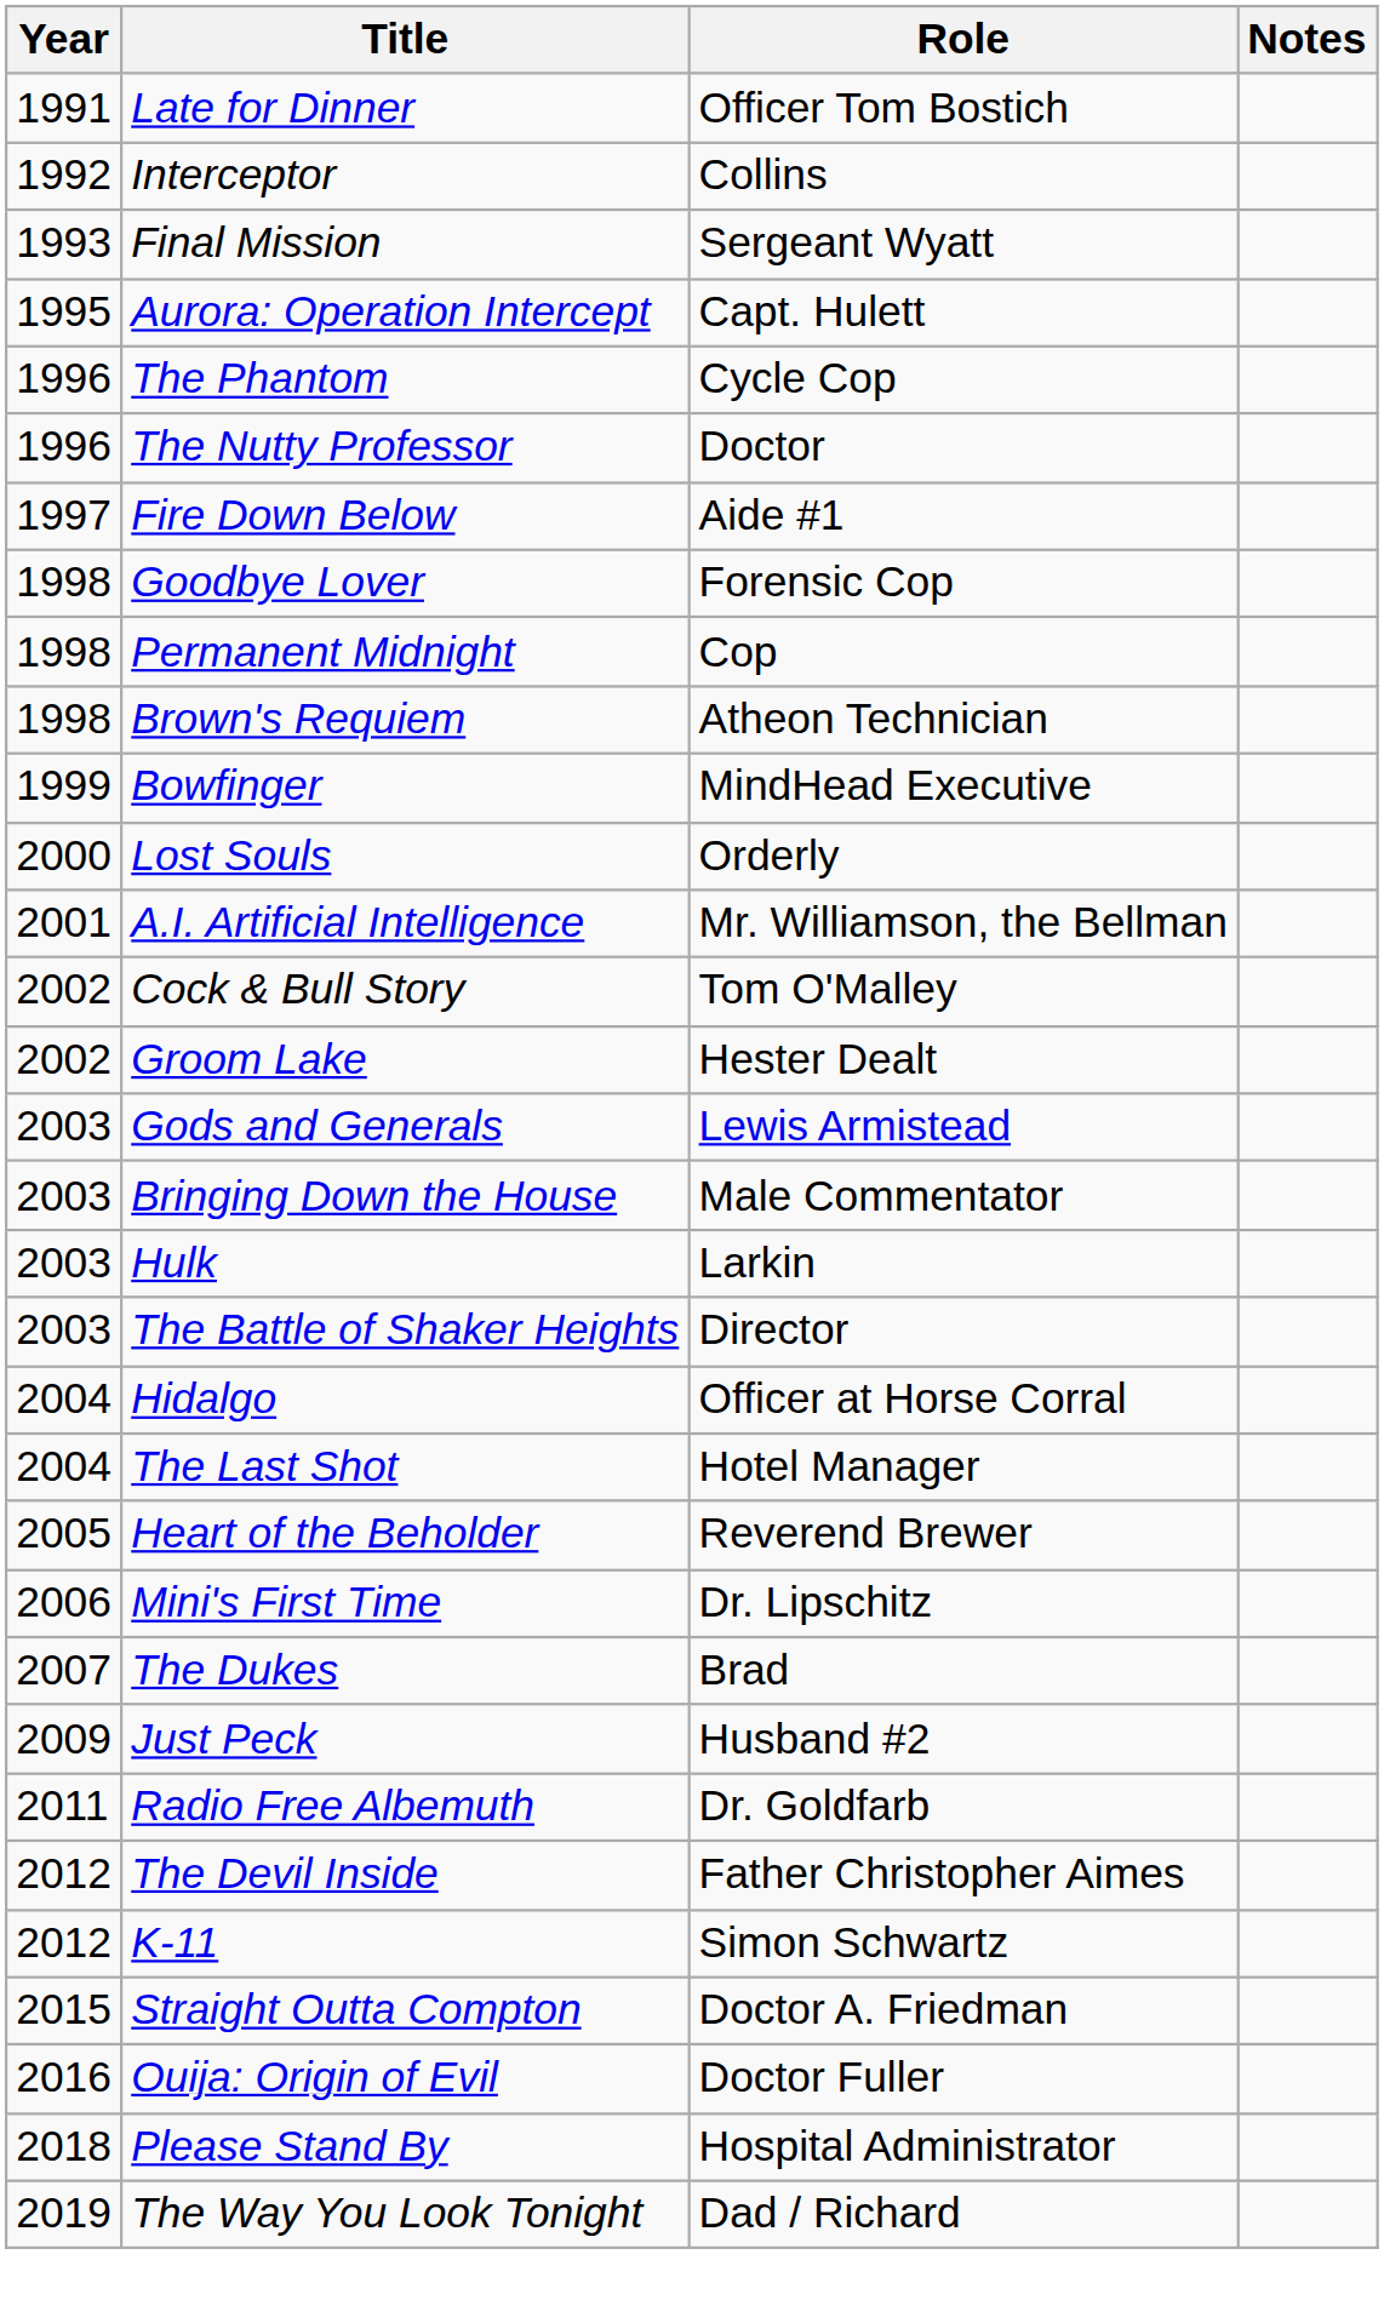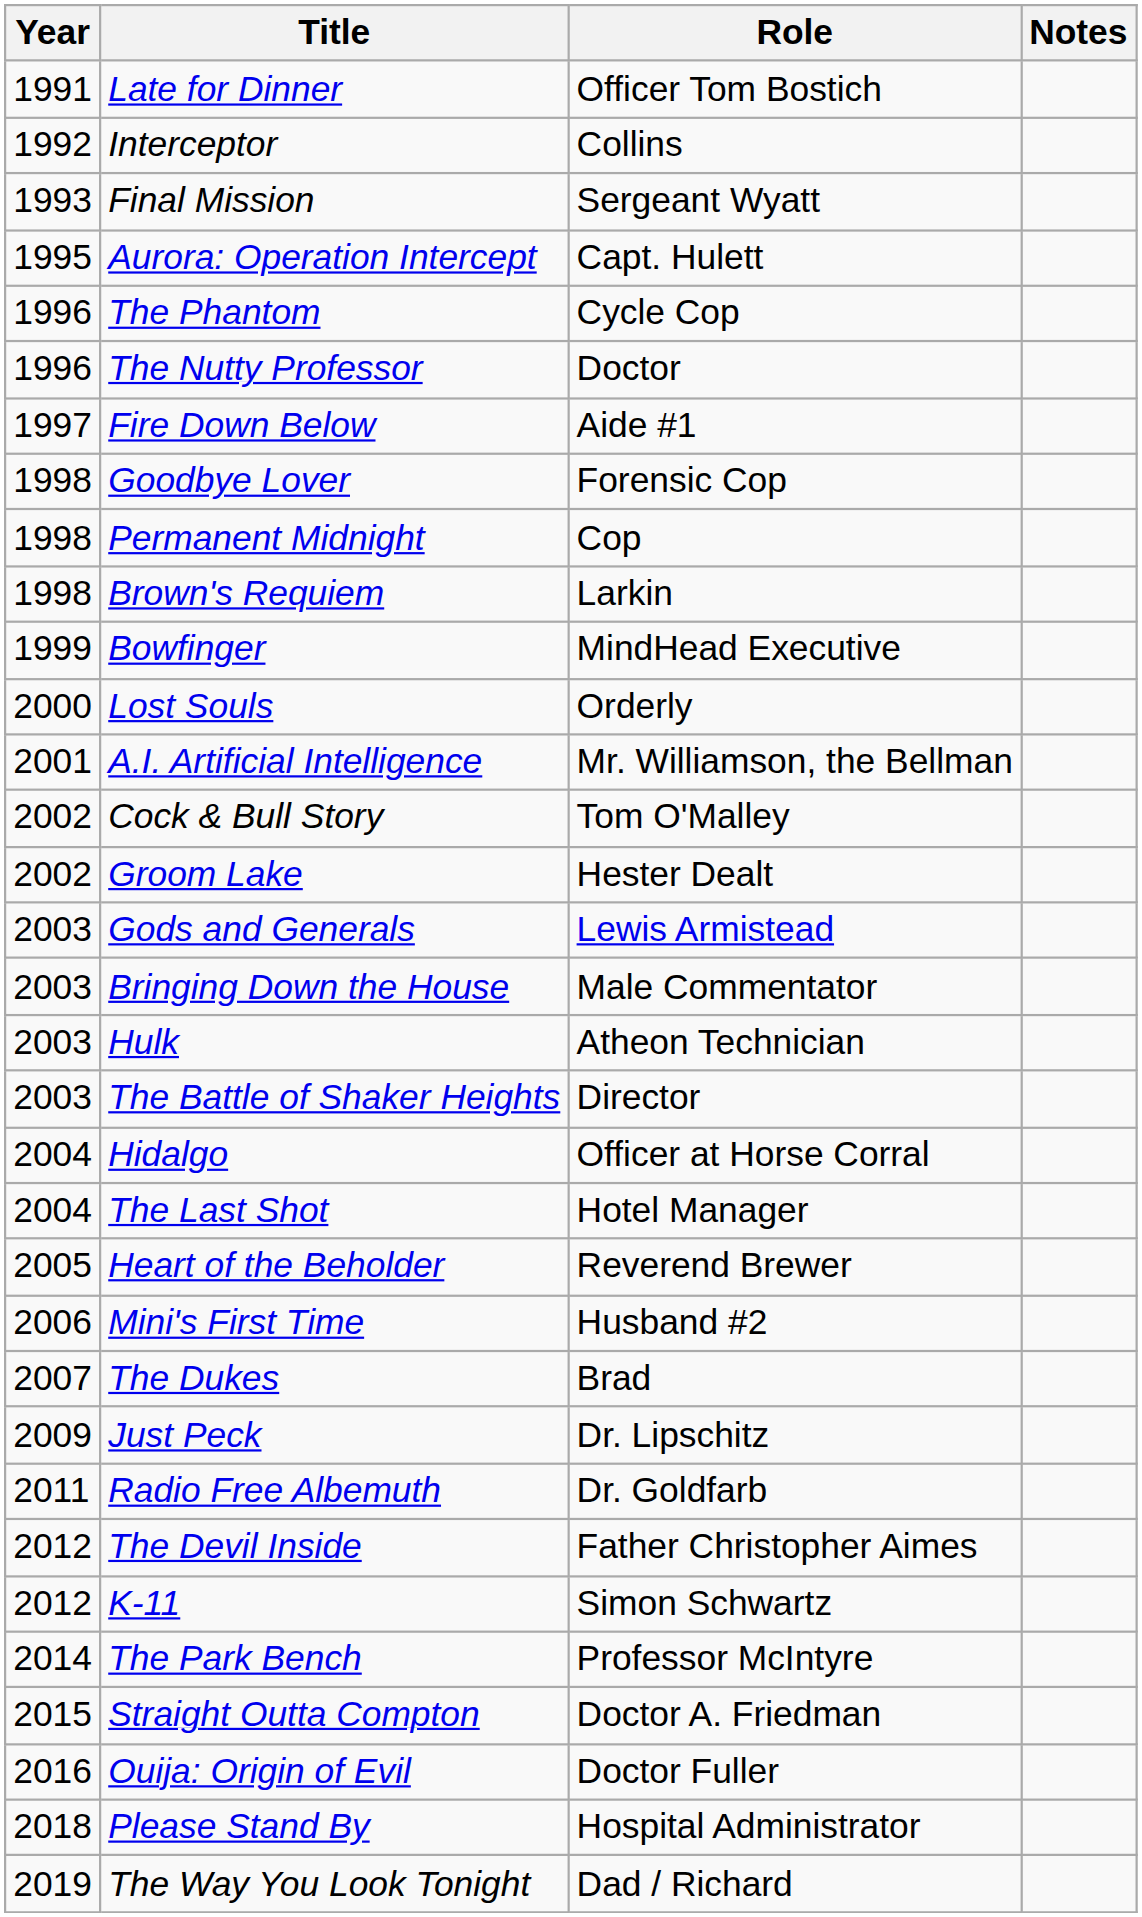Brown's Requiem | Role: Atheon Technician -> Larkin
Hulk | Role: Larkin -> Atheon Technician
Mini's First Time | Role: Dr. Lipschitz -> Husband #2
Just Peck | Role: Husband #2 -> Dr. Lipschitz
+ row: 2014 | The Park Bench | Professor McIntyre
